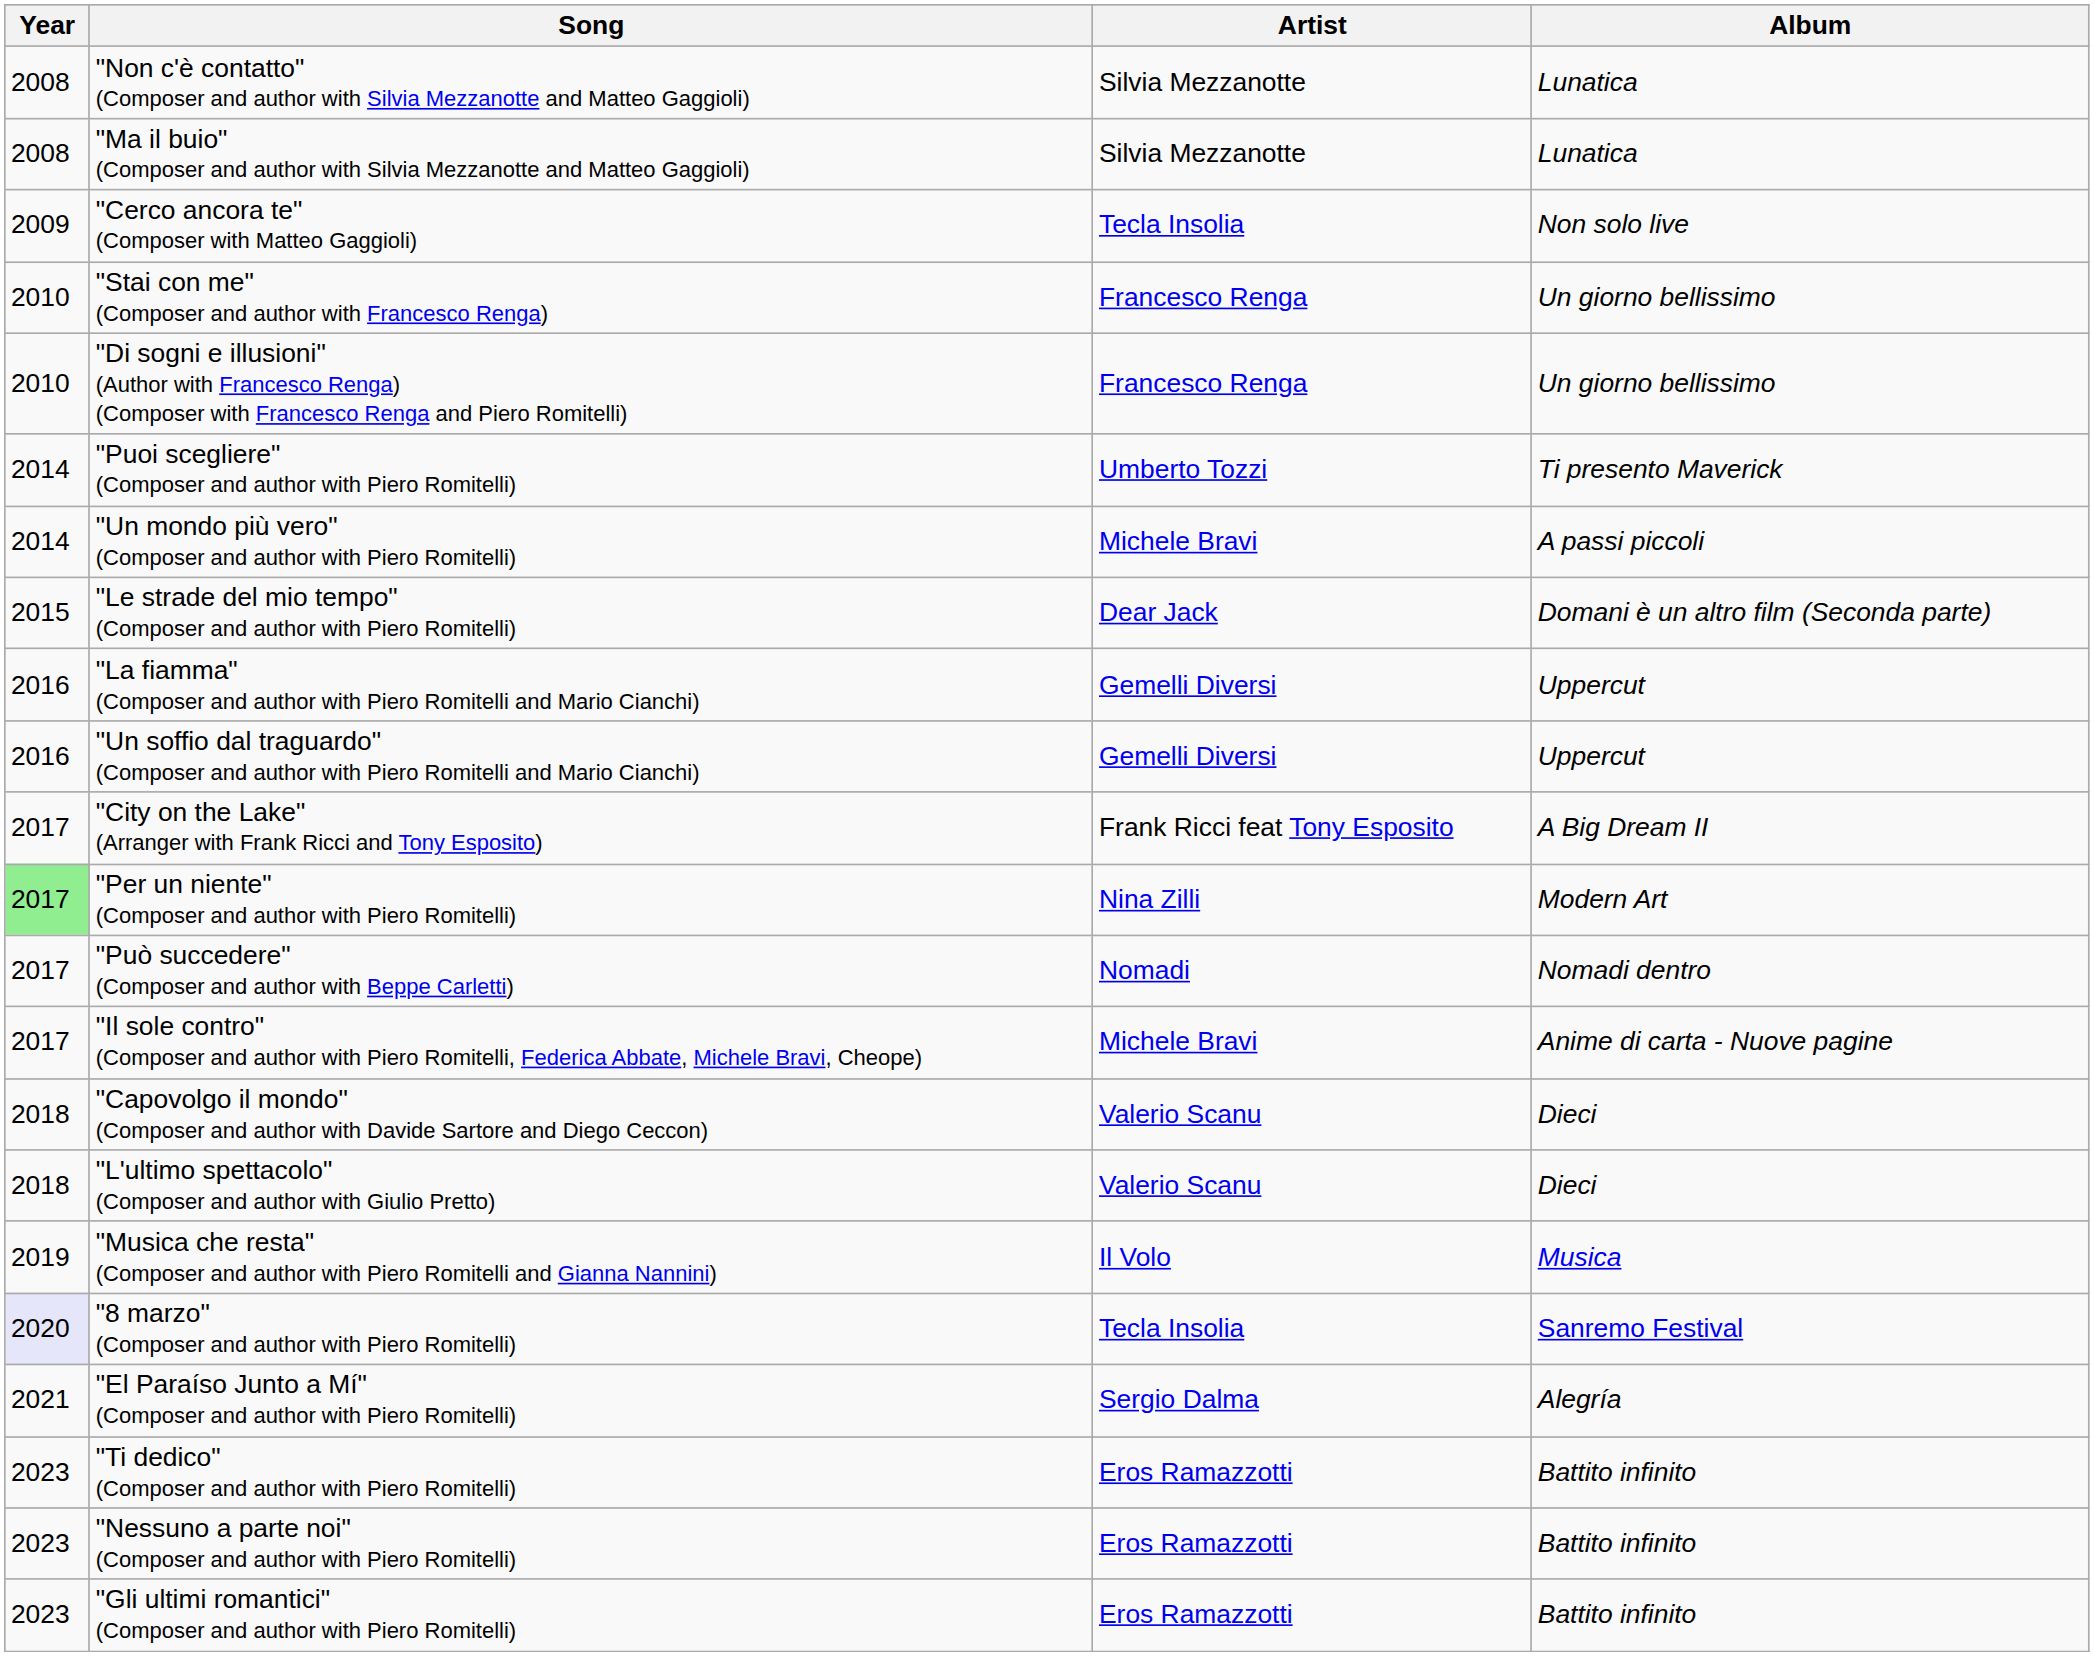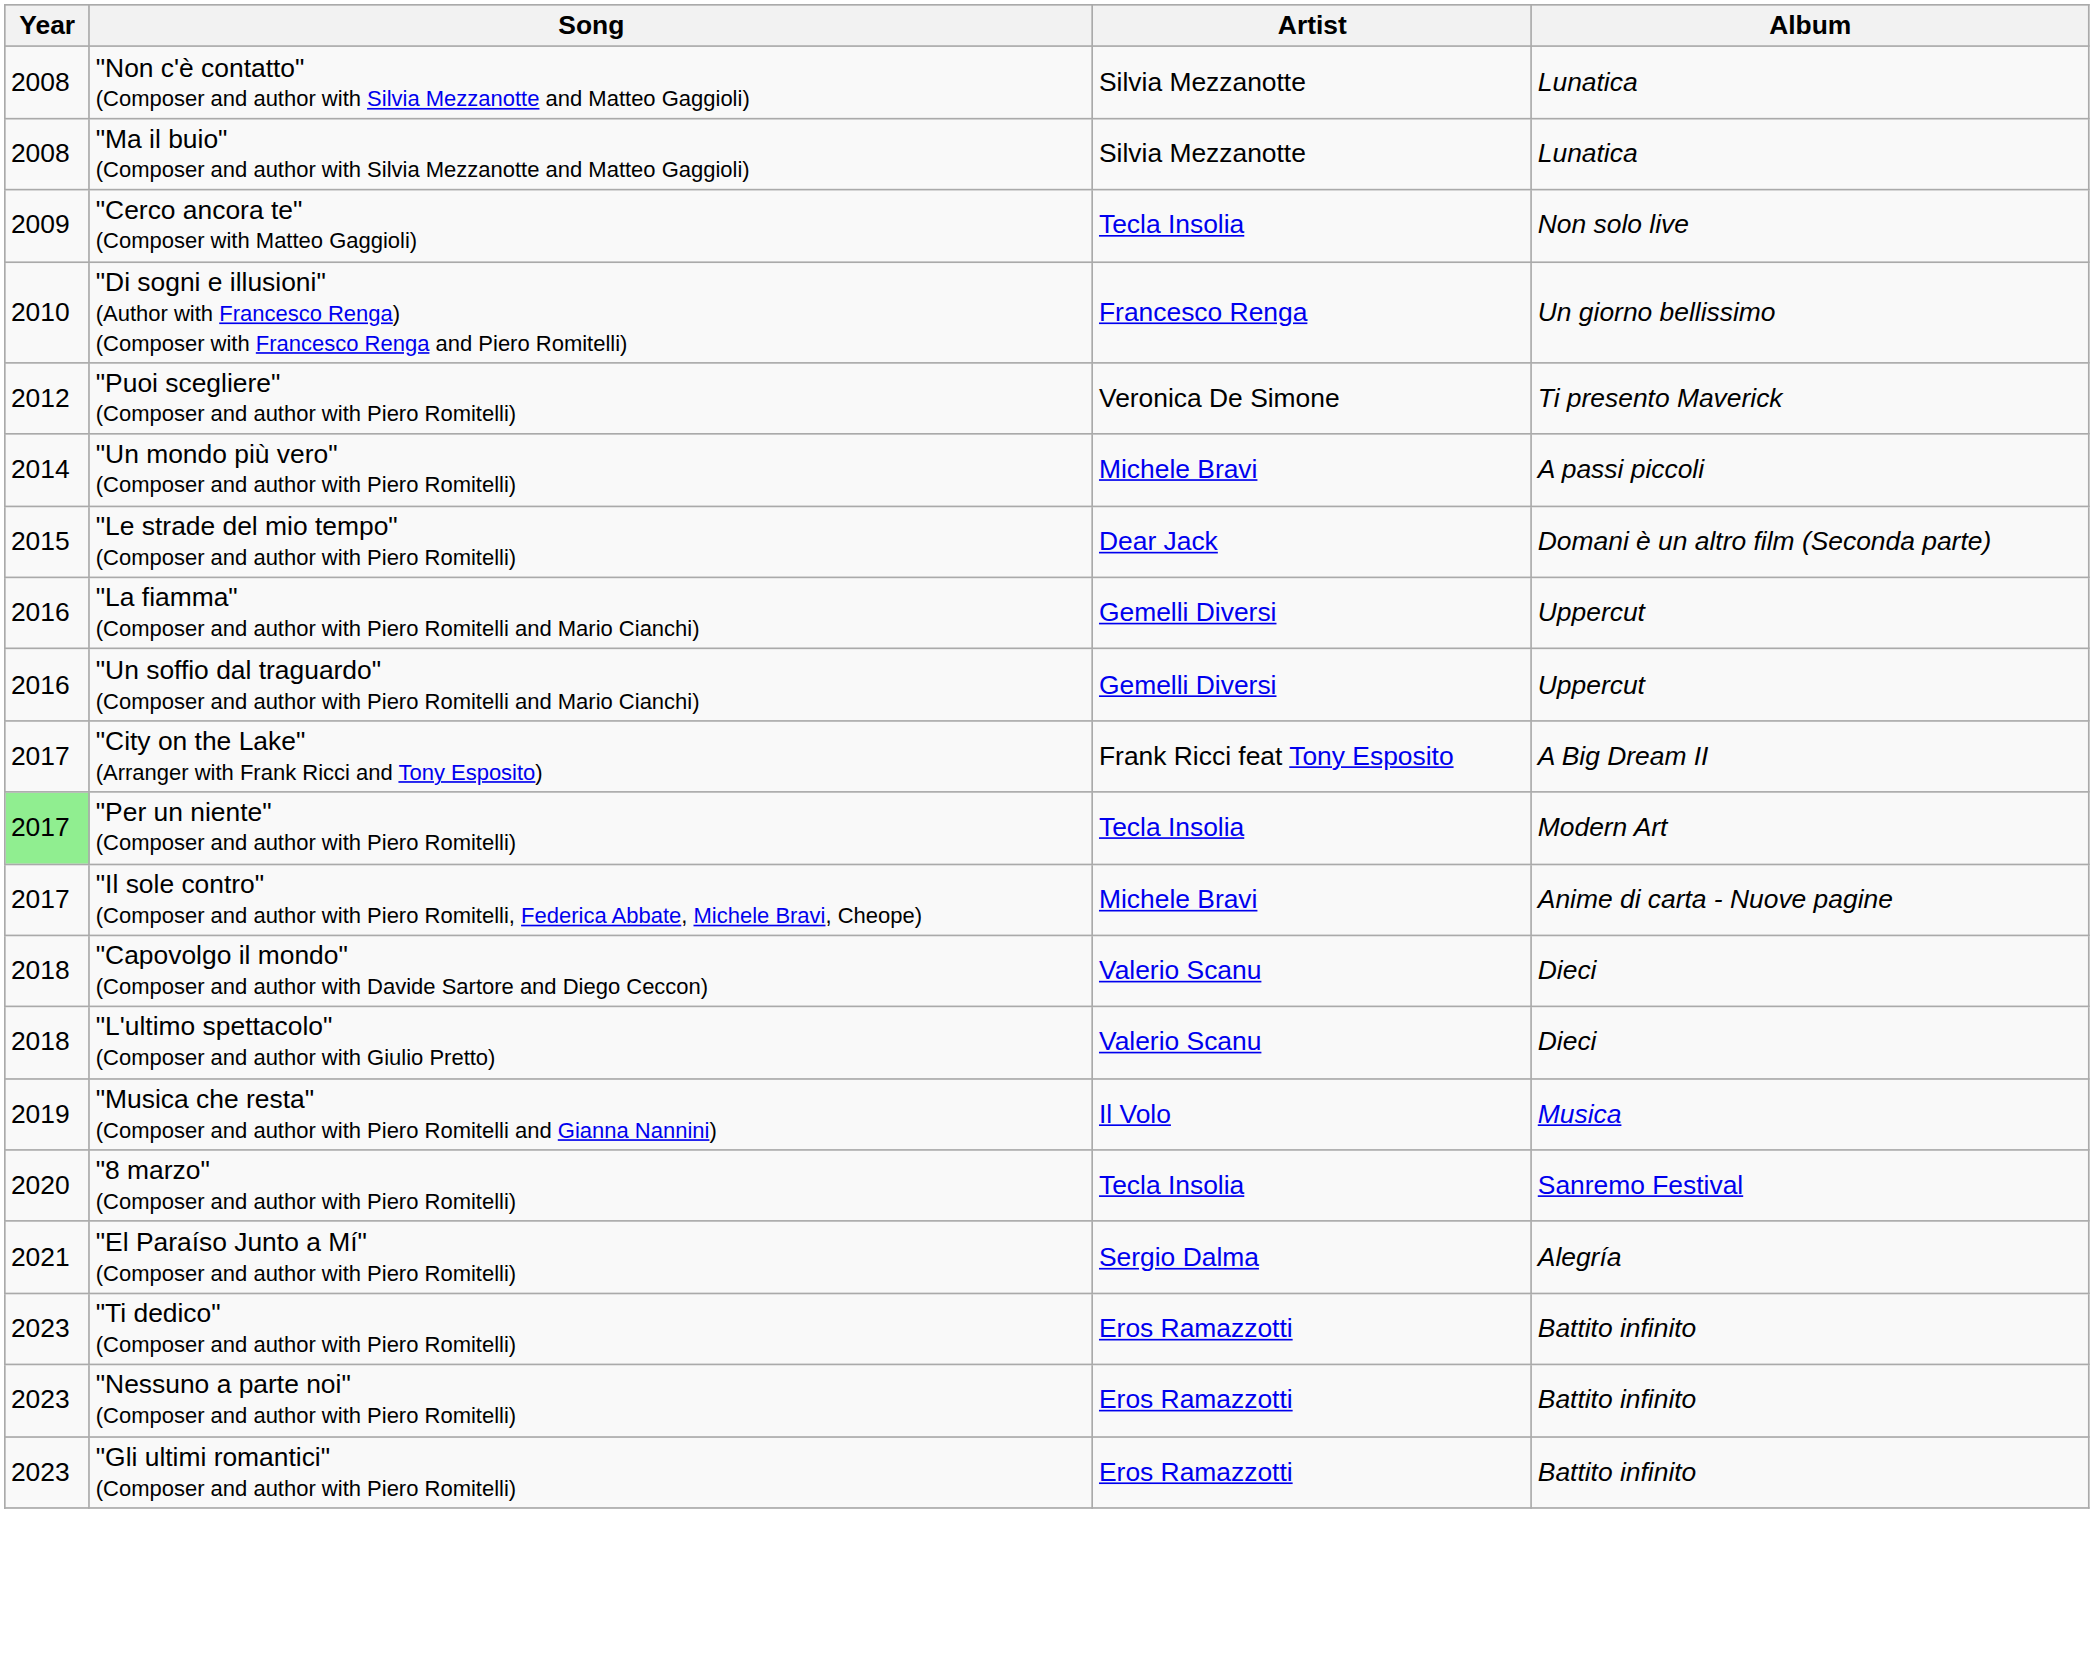- row: 2010 | "Stai con me" (Composer and author with Francesco Renga) | Francesco Renga | Un giorno bellissimo
"Puoi scegliere" (Composer and author with Piero Romitelli) | Year: 2014 -> 2012
"Puoi scegliere" (Composer and author with Piero Romitelli) | Artist: Umberto Tozzi -> Veronica De Simone
"Per un niente" (Composer and author with Piero Romitelli) | Artist: Nina Zilli -> Tecla Insolia
- row: 2017 | "Può succedere" (Composer and author with Beppe Carletti) | Nomadi | Nomadi dentro
"8 marzo" (Composer and author with Piero Romitelli) | Year: lavender background -> no background
